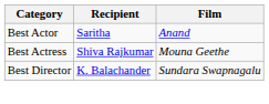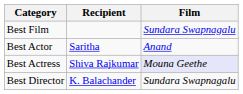+ row: Best Film | Sundara Swapnagalu
Best Actress | Film: no background -> lavender background
